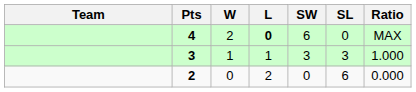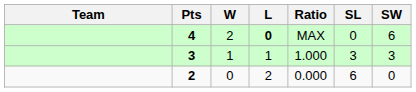columns swapped: SW <-> Ratio
